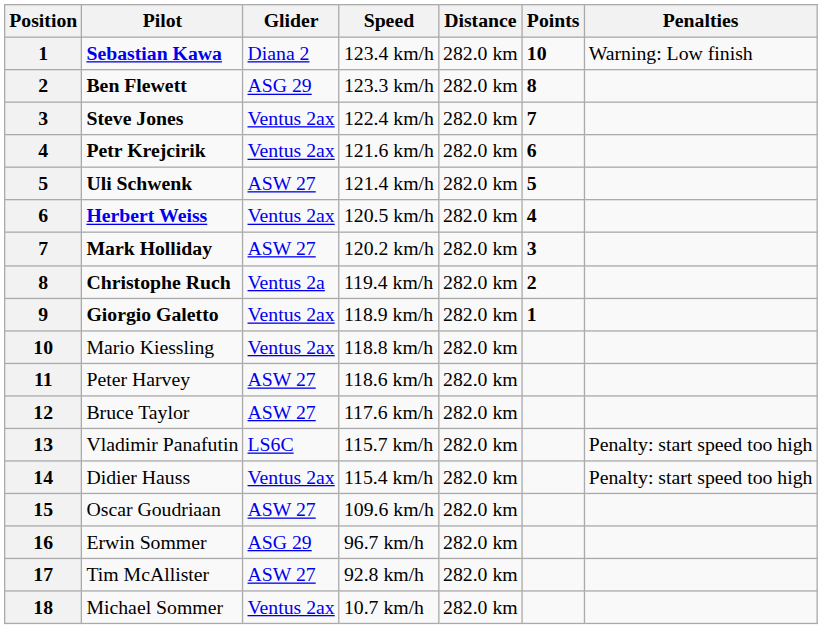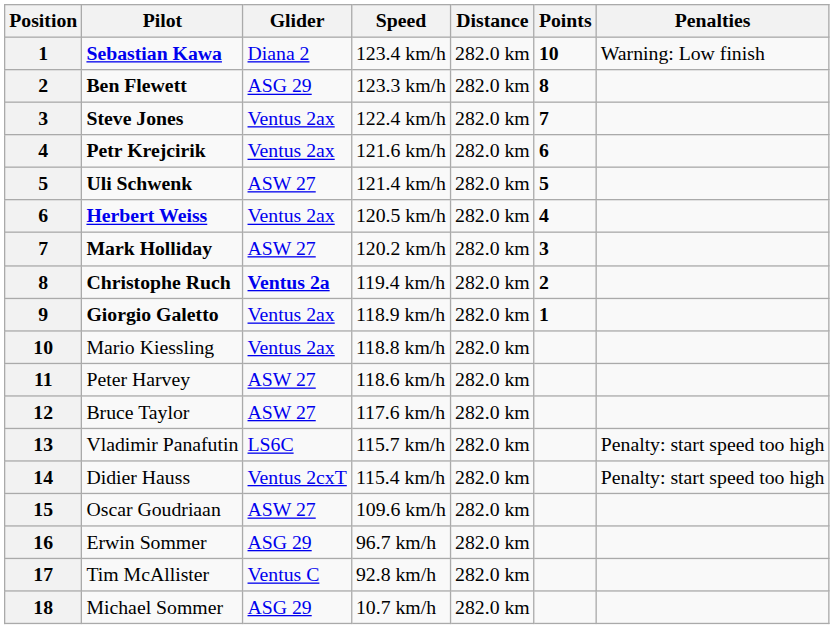Christophe Ruch | Glider: normal -> bold
Didier Hauss | Glider: Ventus 2ax -> Ventus 2cxT
Tim McAllister | Glider: ASW 27 -> Ventus C
Michael Sommer | Glider: Ventus 2ax -> ASG 29
